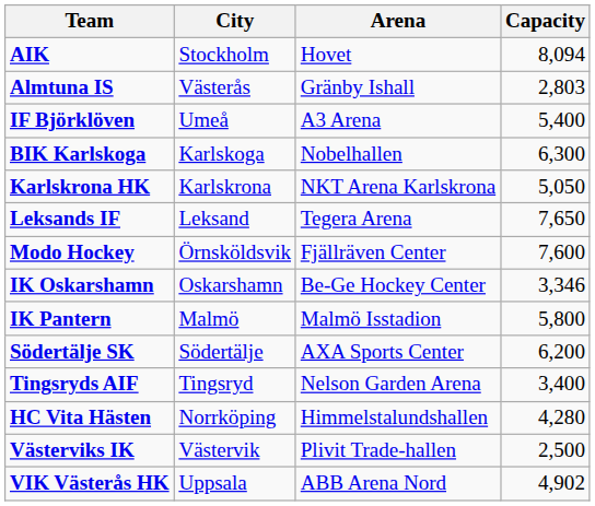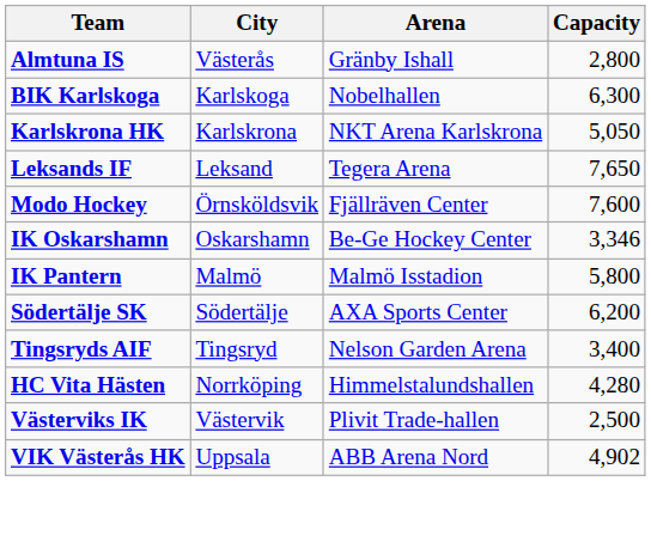- row: AIK | Stockholm | Hovet | 8,094
Almtuna IS | Capacity: 2,803 -> 2,800
- row: IF Björklöven | Umeå | A3 Arena | 5,400
